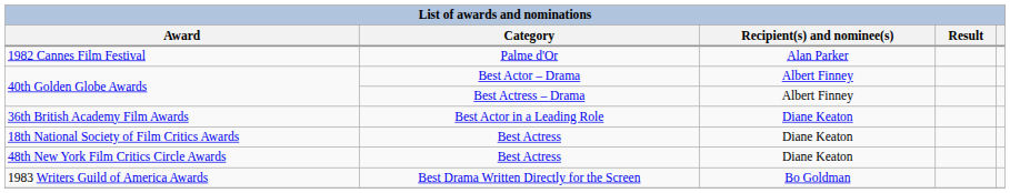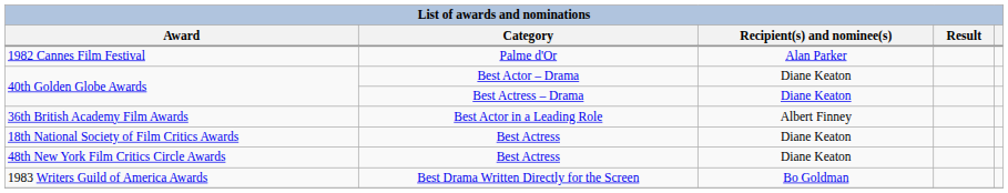40th Golden Globe Awards / Best Actor – Drama | Recipient(s) and nominee(s): Albert Finney -> Diane Keaton
40th Golden Globe Awards / Best Actress – Drama | Recipient(s) and nominee(s): Albert Finney -> Diane Keaton
36th British Academy Film Awards | Recipient(s) and nominee(s): Diane Keaton -> Albert Finney
